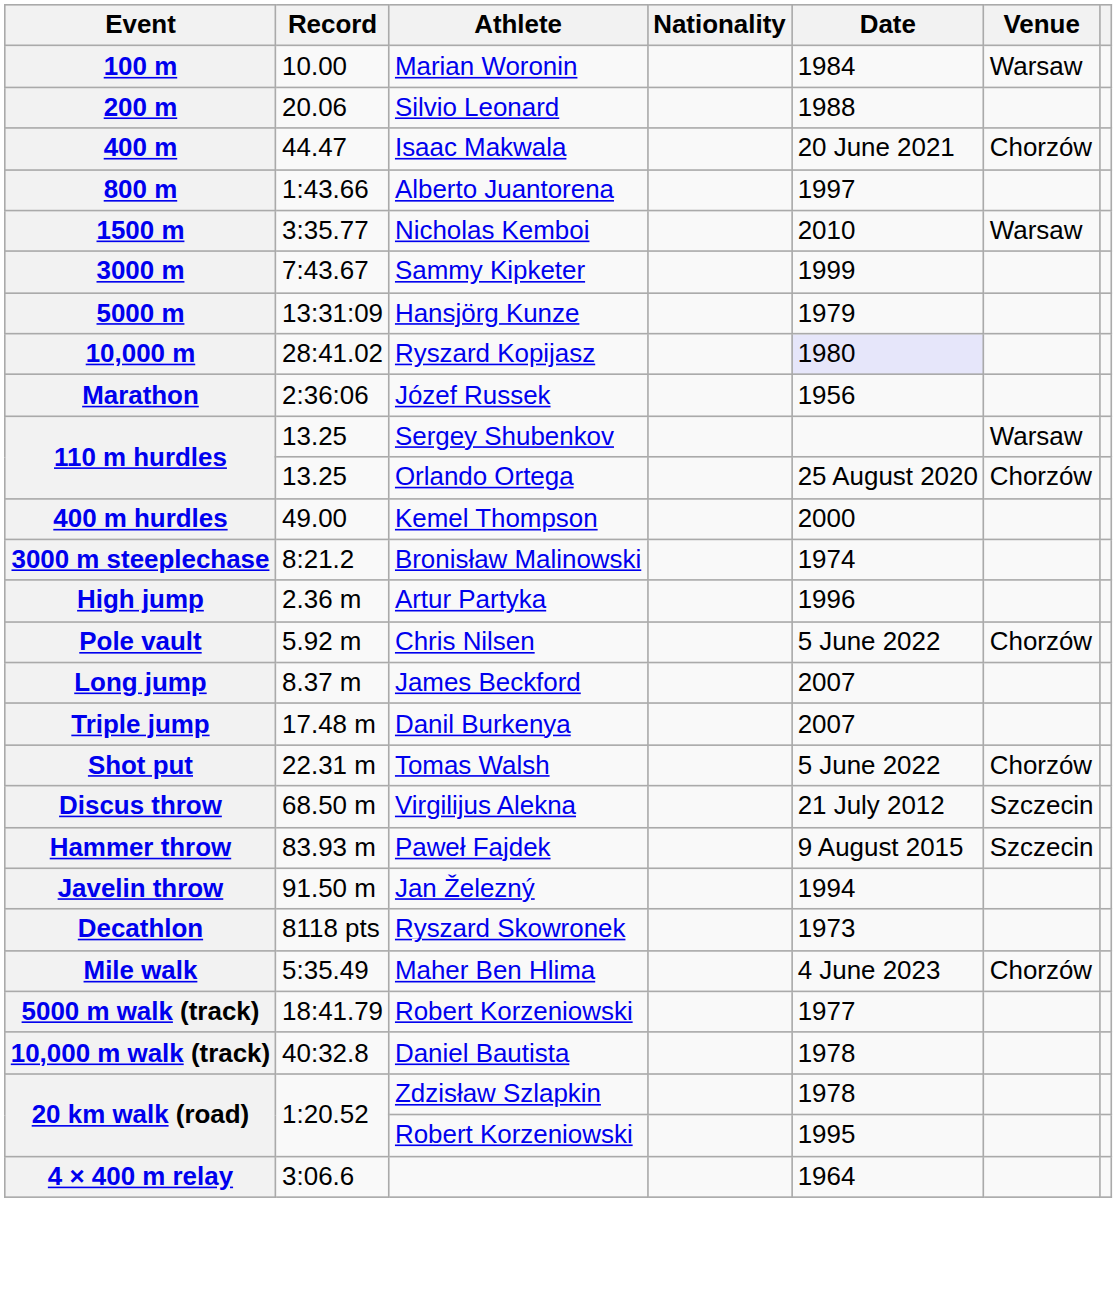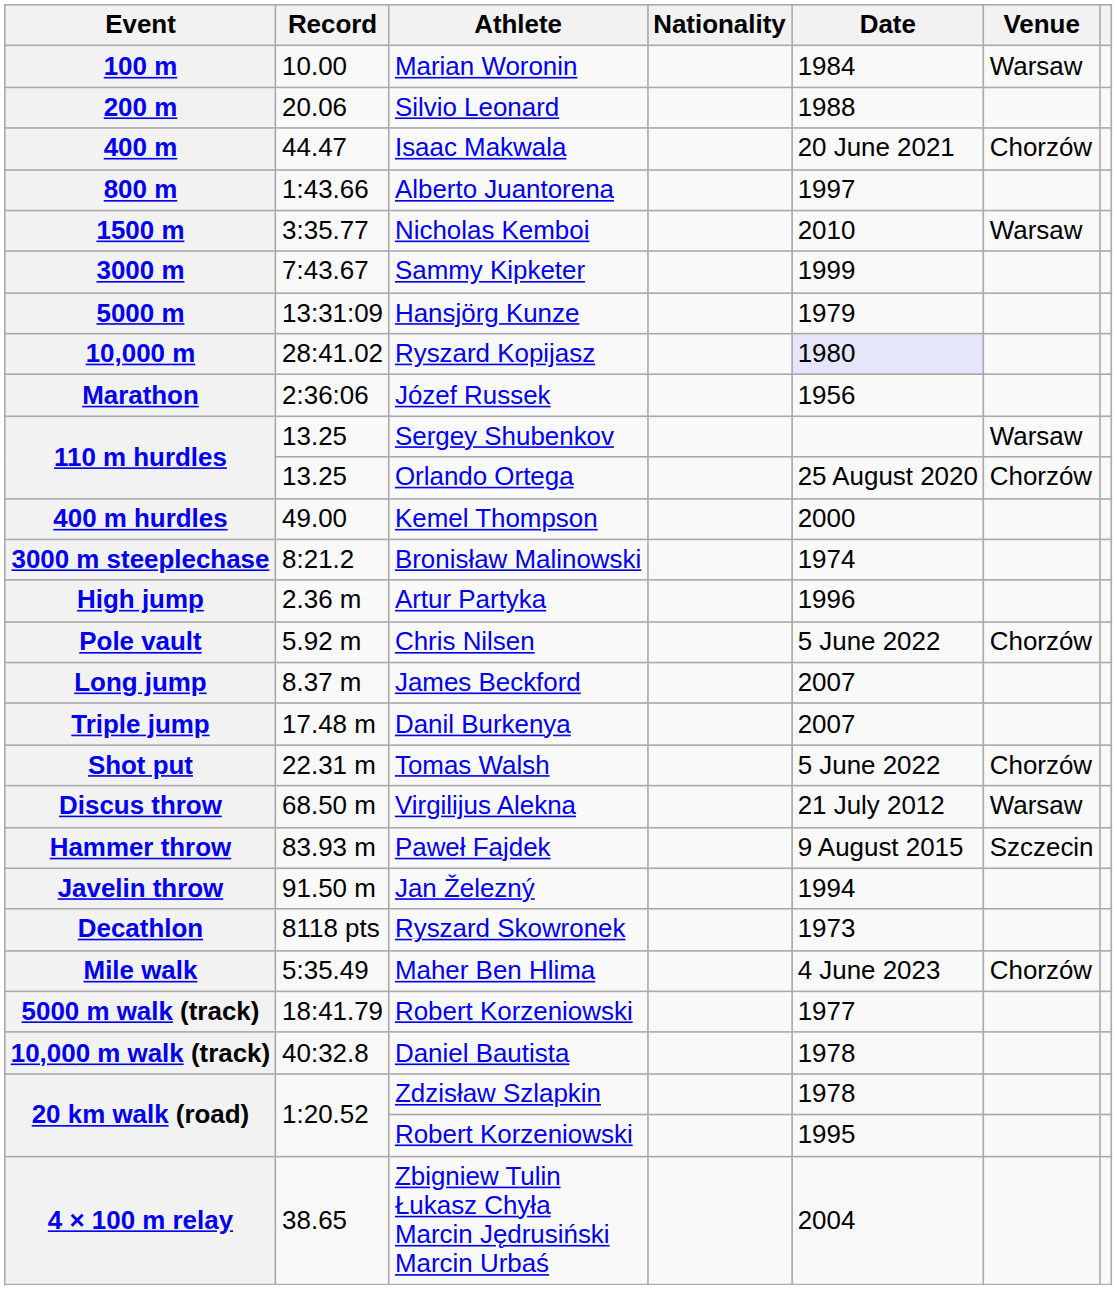Discus throw | Venue: Szczecin -> Warsaw
+ row: 4 × 100 m relay | 38.65 | Zbigniew Tulin Łukasz Chyła Marcin Jędrusiński Marcin Urbaś | 2004
- row: 4 × 400 m relay | 3:06.6 | 1964
